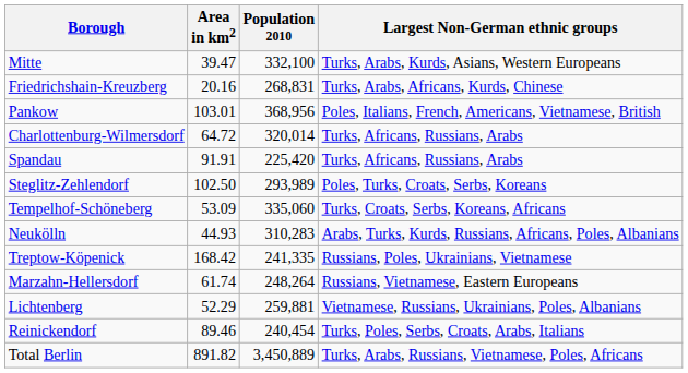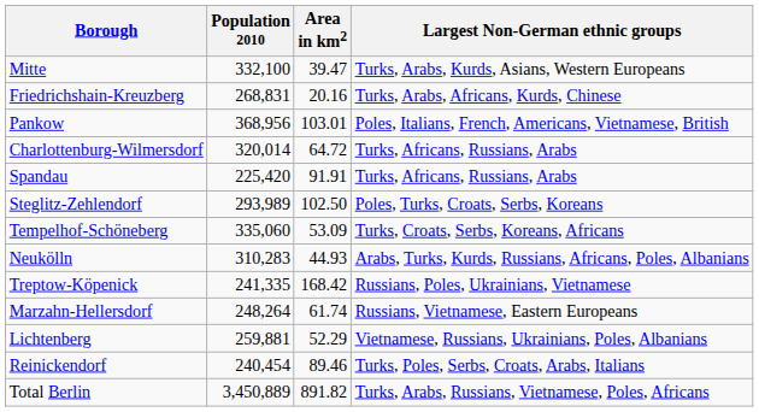columns swapped: Population 2010 <-> Area in km2
